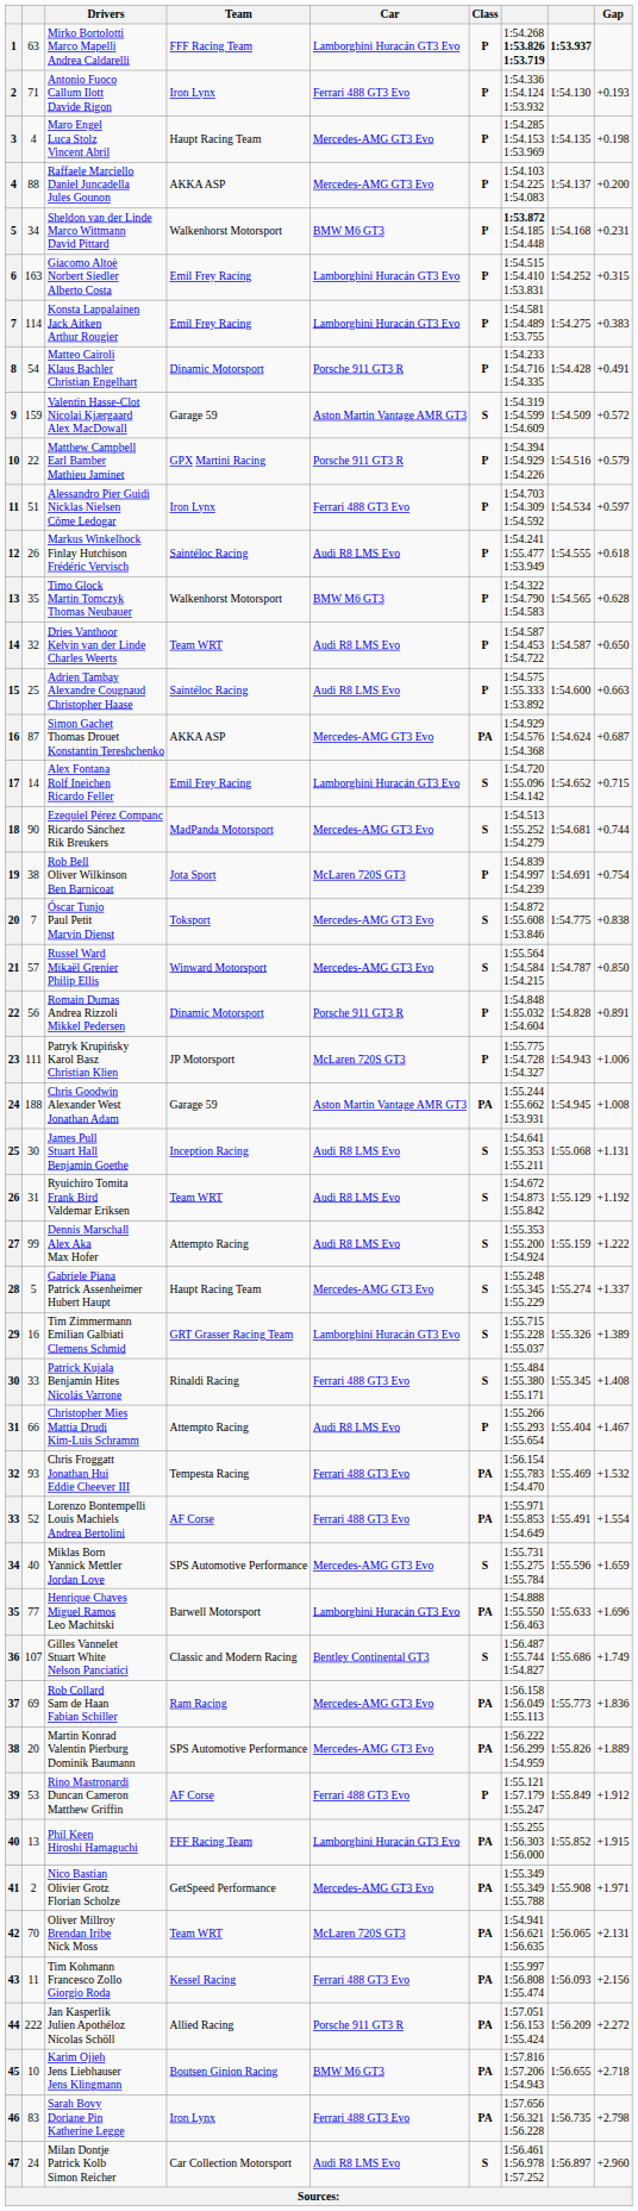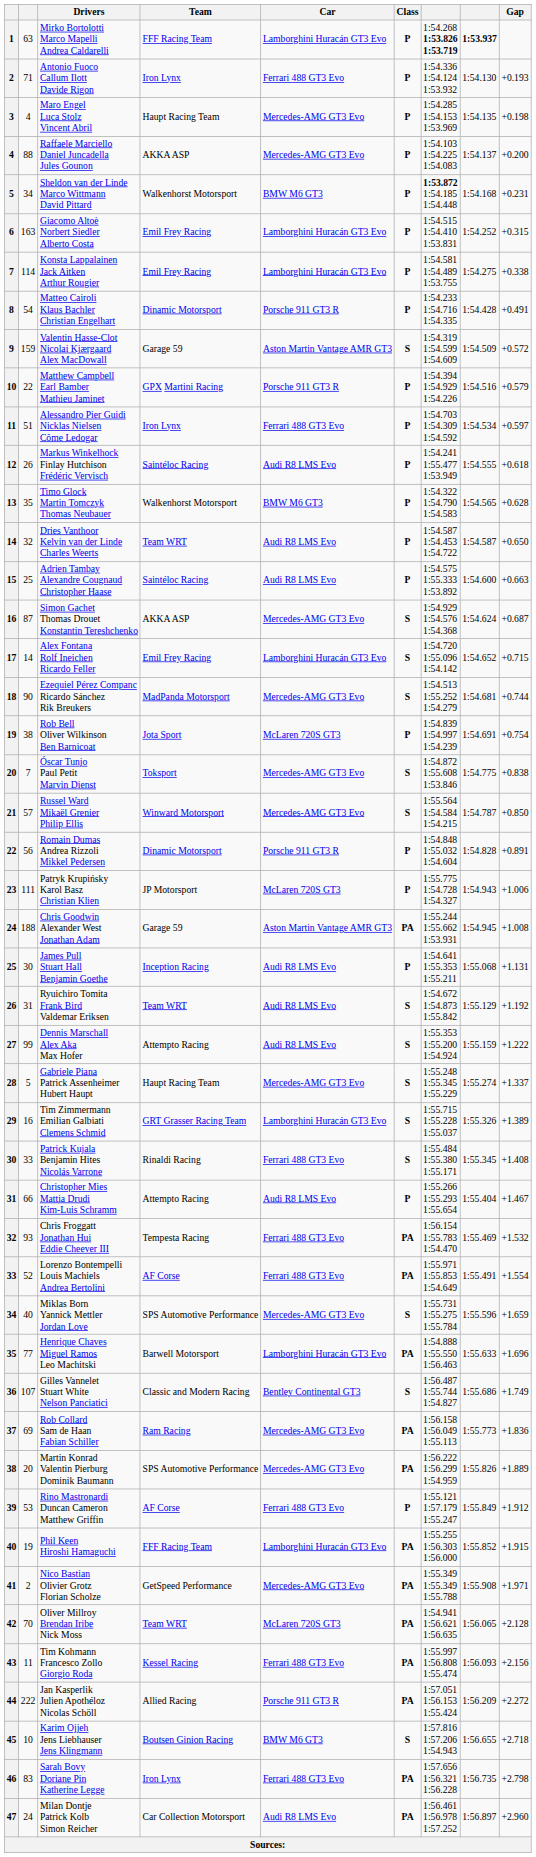Konsta Lappalainen Jack Aitken Arthur Rougier | Gap: +0.383 -> +0.338
Simon Gachet Thomas Drouet Konstantin Tereshchenko | Class: PA -> S
James Pull Stuart Hall Benjamin Goethe | Class: S -> P
Phil Keen Hiroshi Hamaguchi | column 2: 13 -> 19
Oliver Millroy Brendan Iribe Nick Moss | Gap: +2.131 -> +2.128
Karim Ojjeh Jens Liebhauser Jens Klingmann | Class: PA -> S
Milan Dontje Patrick Kolb Simon Reicher | Class: S -> PA
